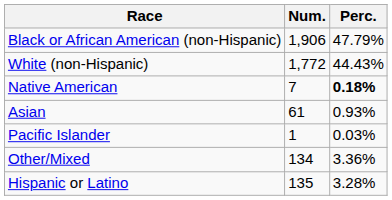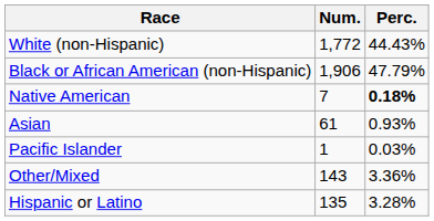rows swapped: White (non-Hispanic) <-> Black or African American (non-Hispanic)
Other/Mixed | Num.: 134 -> 143
